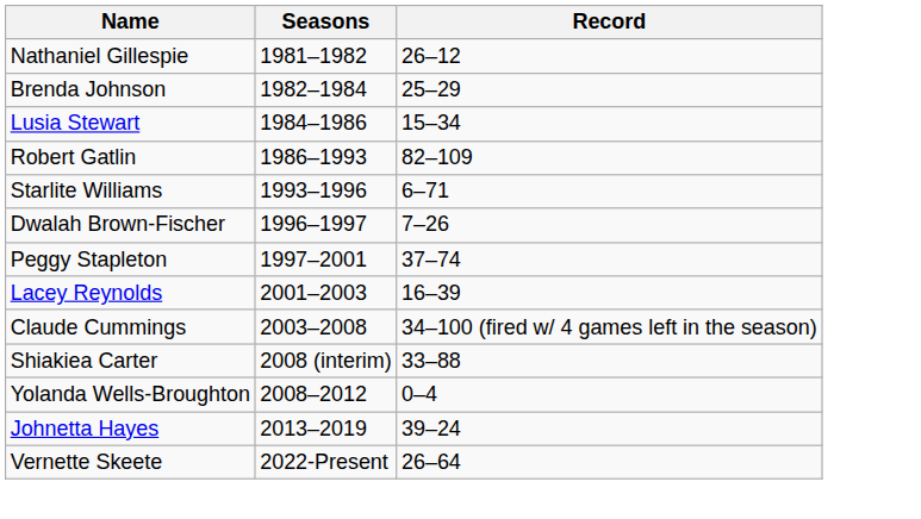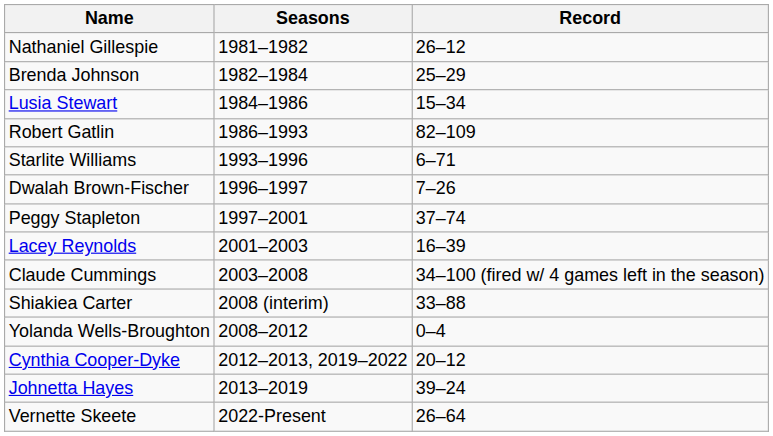+ row: Cynthia Cooper-Dyke | 2012–2013, 2019–2022 | 20–12
